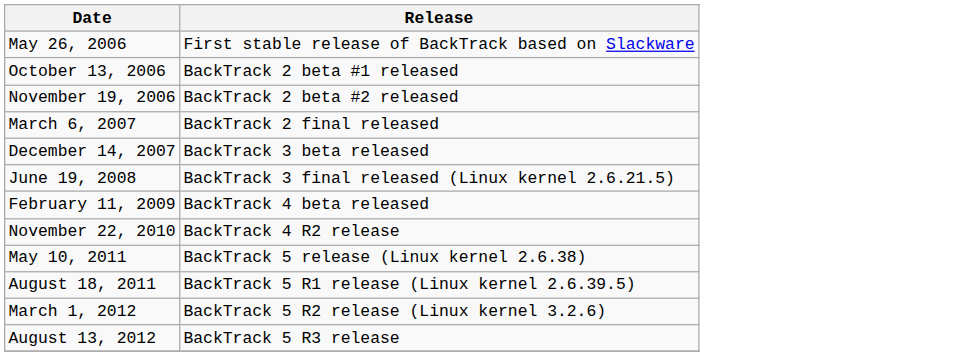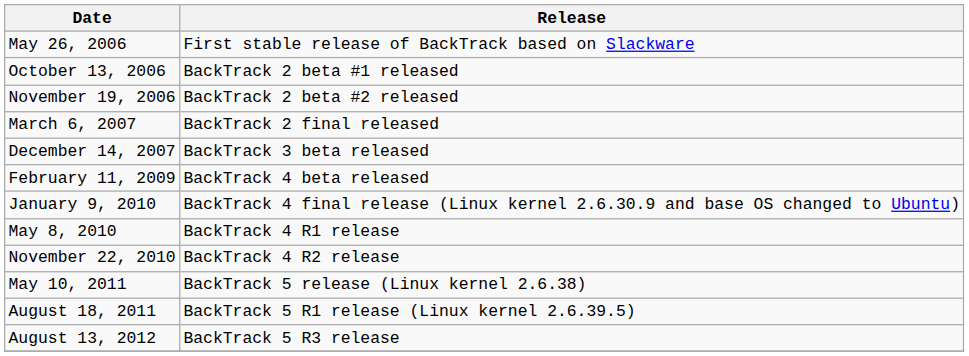- row: June 19, 2008 | BackTrack 3 final released (Linux kernel 2.6.21.5)
+ row: January 9, 2010 | BackTrack 4 final release (Linux kernel 2.6.30.9 and base OS changed to Ubuntu)
+ row: May 8, 2010 | BackTrack 4 R1 release
- row: March 1, 2012 | BackTrack 5 R2 release (Linux kernel 3.2.6)
